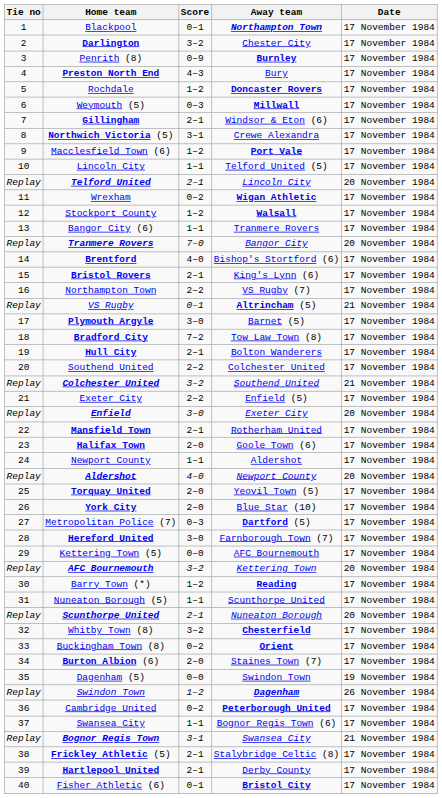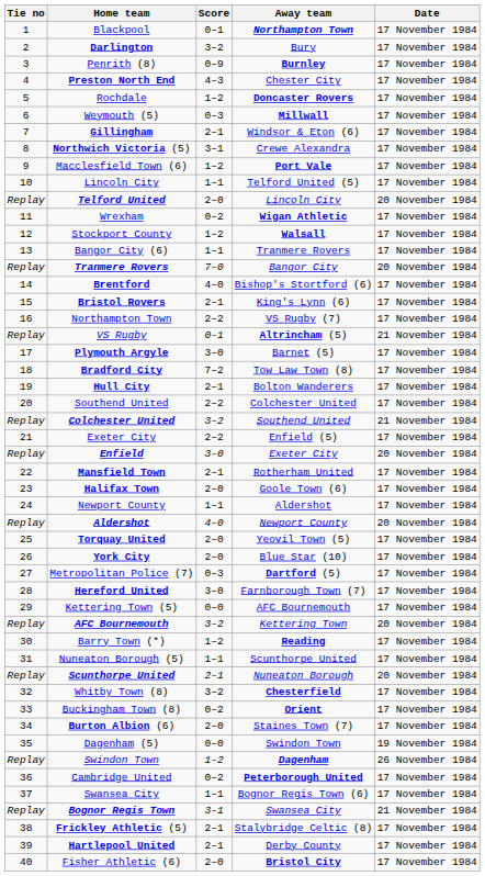Darlington | Away team: Chester City -> Bury
Preston North End | Away team: Bury -> Chester City
Telford United | Score: 2–1 -> 2–0
Fisher Athletic (6) | Score: 0–1 -> 2–0
